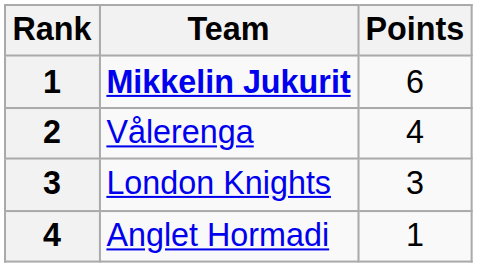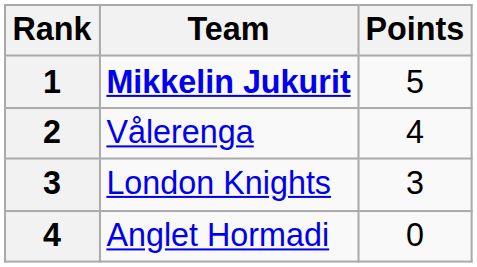Mikkelin Jukurit | Points: 6 -> 5
Anglet Hormadi | Points: 1 -> 0
